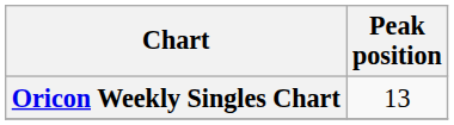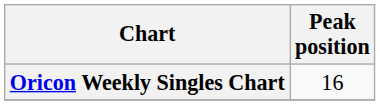Oricon Weekly Singles Chart | Peak position: 13 -> 16
